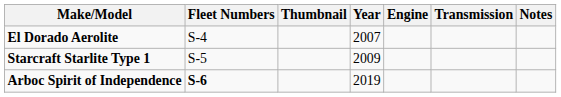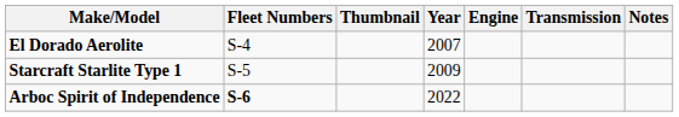Arboc Spirit of Independence | Year: 2019 -> 2022
